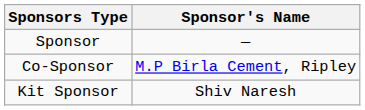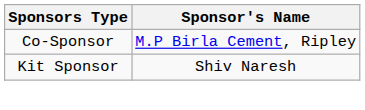- row: Sponsor | —
